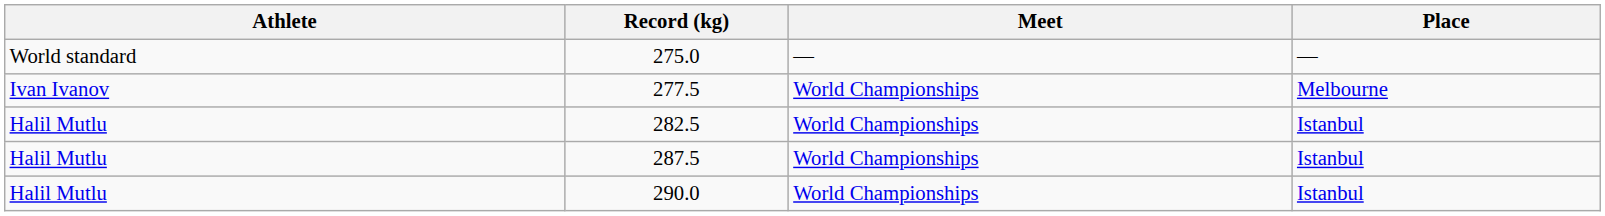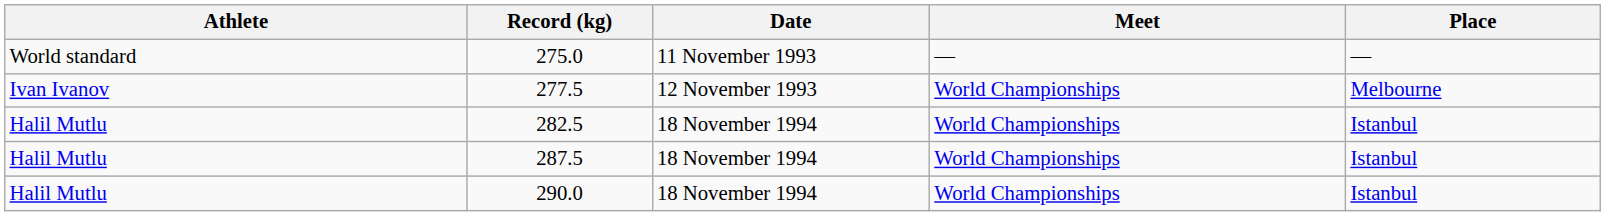+ column: Date | 11 November 1993 | 12 November 1993 | 18 November 1994 | 18 November 1994 | 18 November 1994
